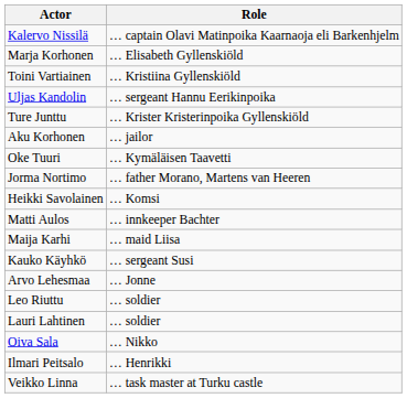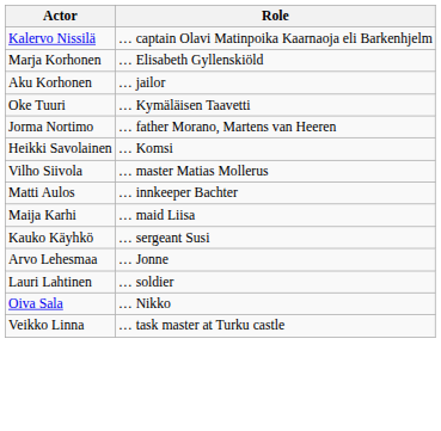- row: Toini Vartiainen | … Kristiina Gyllenskiöld
- row: Uljas Kandolin | … sergeant Hannu Eerikinpoika
- row: Ture Junttu | … Krister Kristerinpoika Gyllenskiöld
+ row: Vilho Siivola | … master Matias Mollerus
- row: Leo Riuttu | … soldier
- row: Ilmari Peitsalo | … Henrikki
